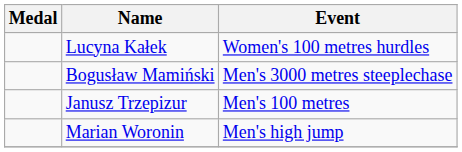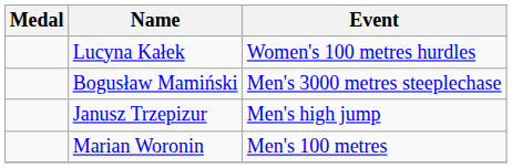Janusz Trzepizur | Event: Men's 100 metres -> Men's high jump
Marian Woronin | Event: Men's high jump -> Men's 100 metres
